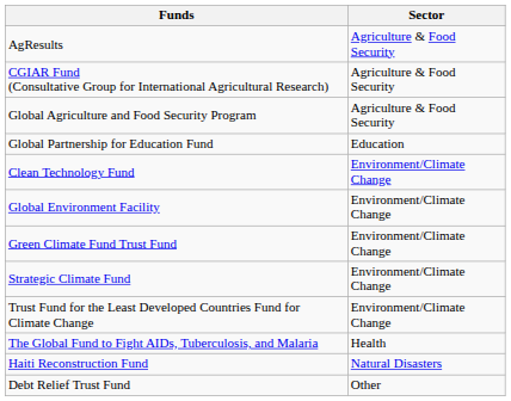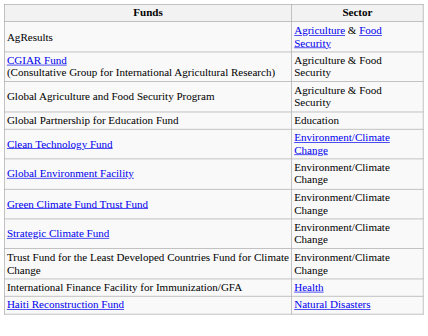+ row: International Finance Facility for Immunization/GFA | Health
- row: The Global Fund to Fight AIDs, Tuberculosis, and Malaria | Health
- row: Debt Relief Trust Fund | Other
